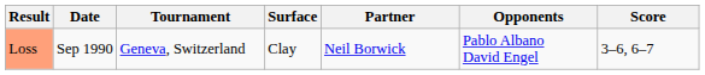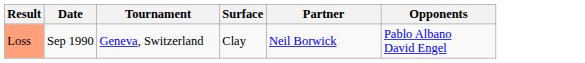- column: Score | 3–6, 6–7
